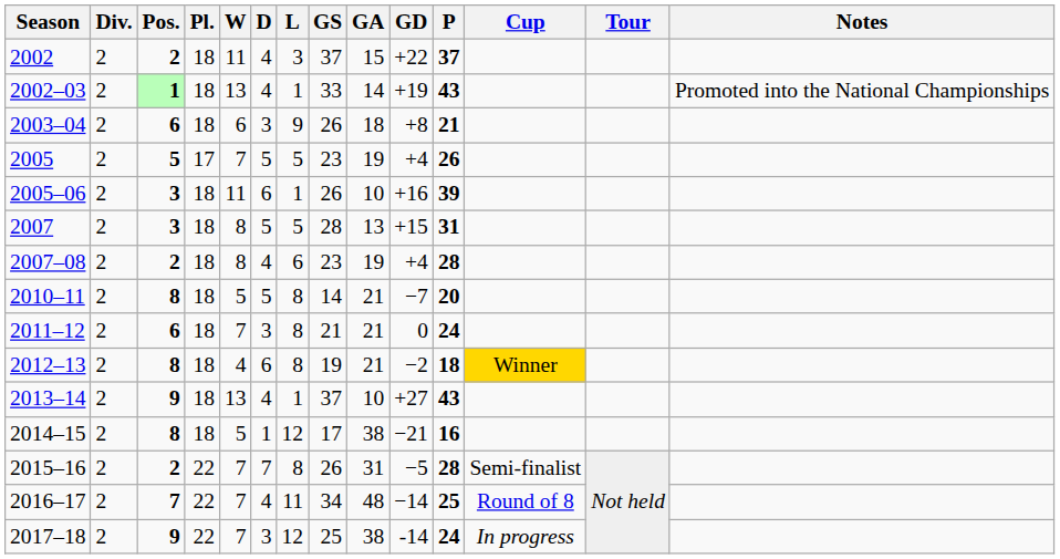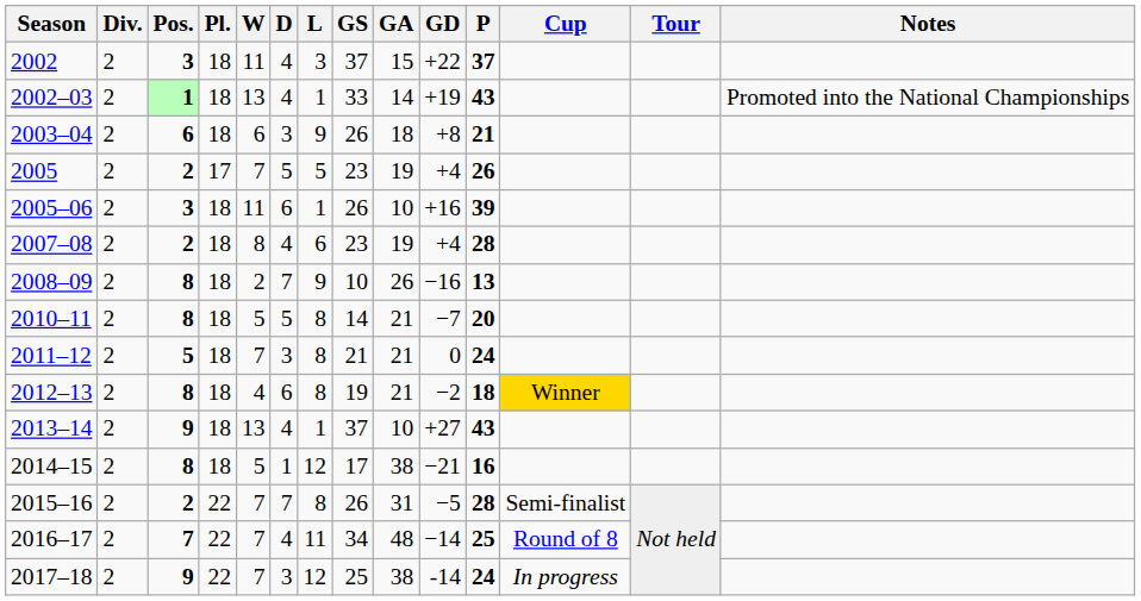2002 | Pos.: 2 -> 3
2005 | Pos.: 5 -> 2
- row: 2007 | 2 | 3 | 18 | 8 | 5 | 5 | 28 | 13 | +15 | 31
+ row: 2008–09 | 2 | 8 | 18 | 2 | 7 | 9 | 10 | 26 | −16 | 13
2011–12 | Pos.: 6 -> 5
